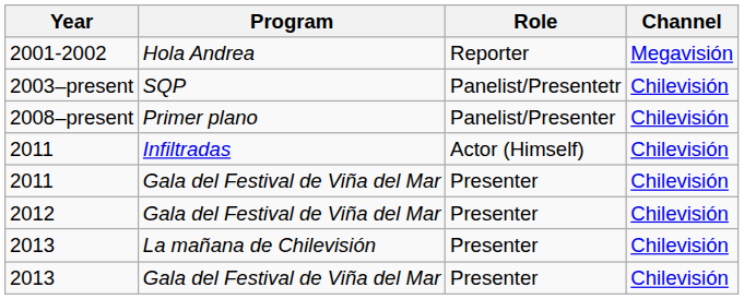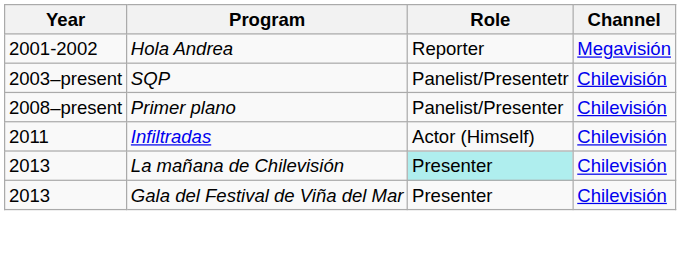- row: 2011 | Gala del Festival de Viña del Mar | Presenter | Chilevisión
- row: 2012 | Gala del Festival de Viña del Mar | Presenter | Chilevisión
2013 / La mañana de Chilevisión | Role: no background -> paleturquoise background
